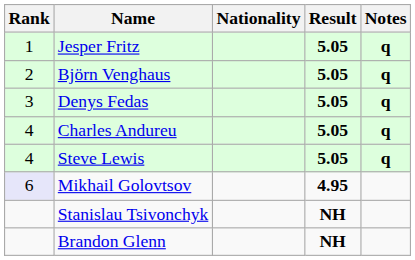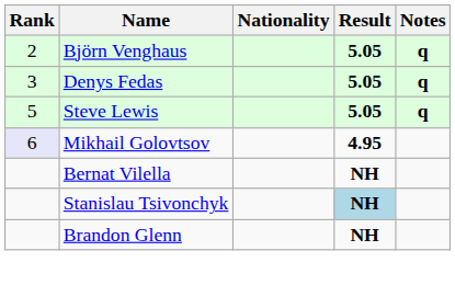- row: 1 | Jesper Fritz | 5.05 | q
- row: 4 | Charles Andureu | 5.05 | q
Steve Lewis | Rank: 4 -> 5
+ row: Bernat Vilella | NH
Stanislau Tsivonchyk | Result: no background -> lightblue background
